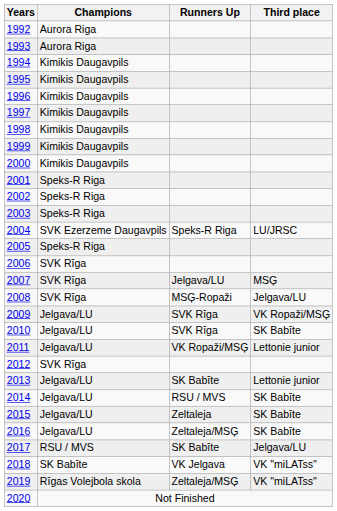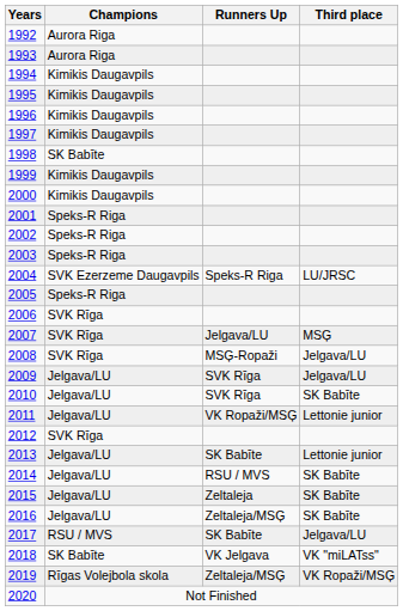1998 | Champions: Kimikis Daugavpils -> SK Babīte
2009 | Third place: VK Ropaži/MSĢ -> Jelgava/LU
2019 | Third place: VK "miLATss" -> VK Ropaži/MSĢ
